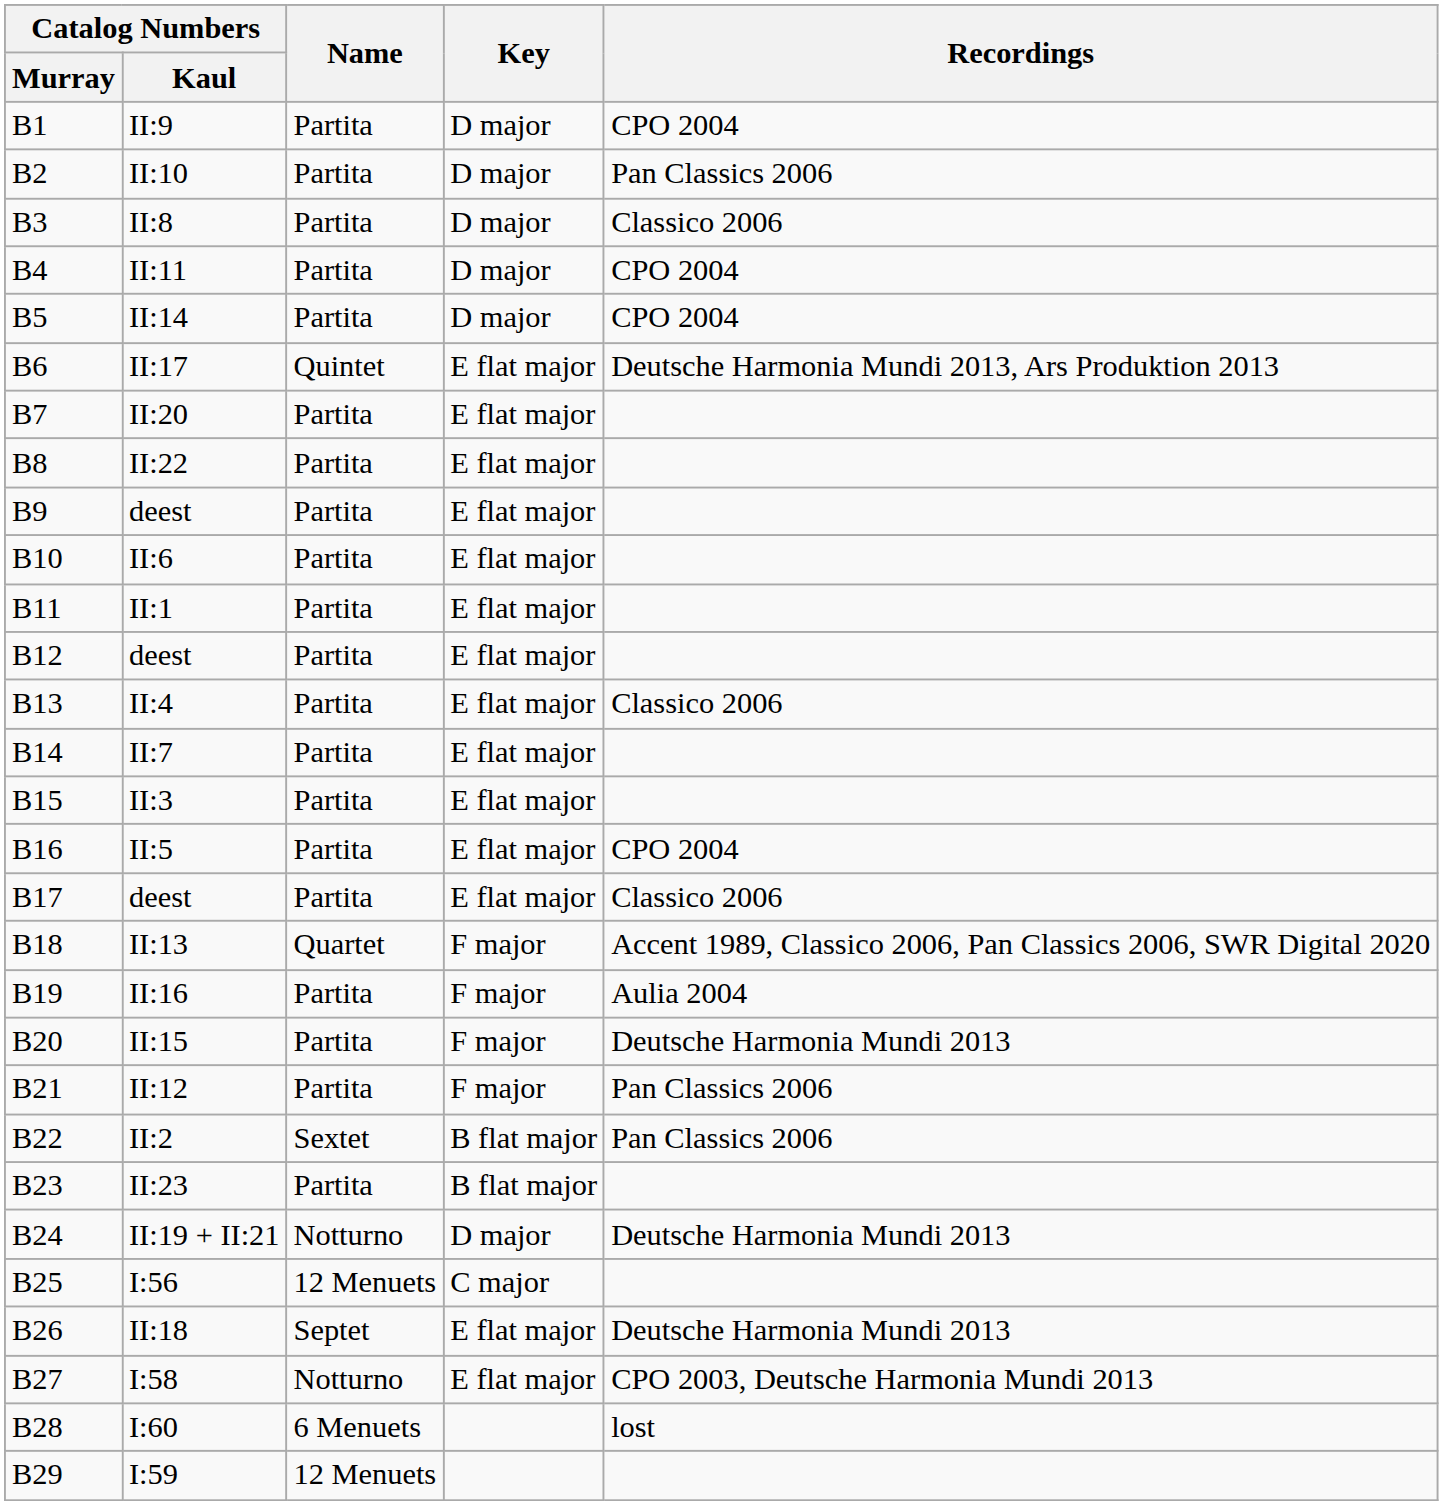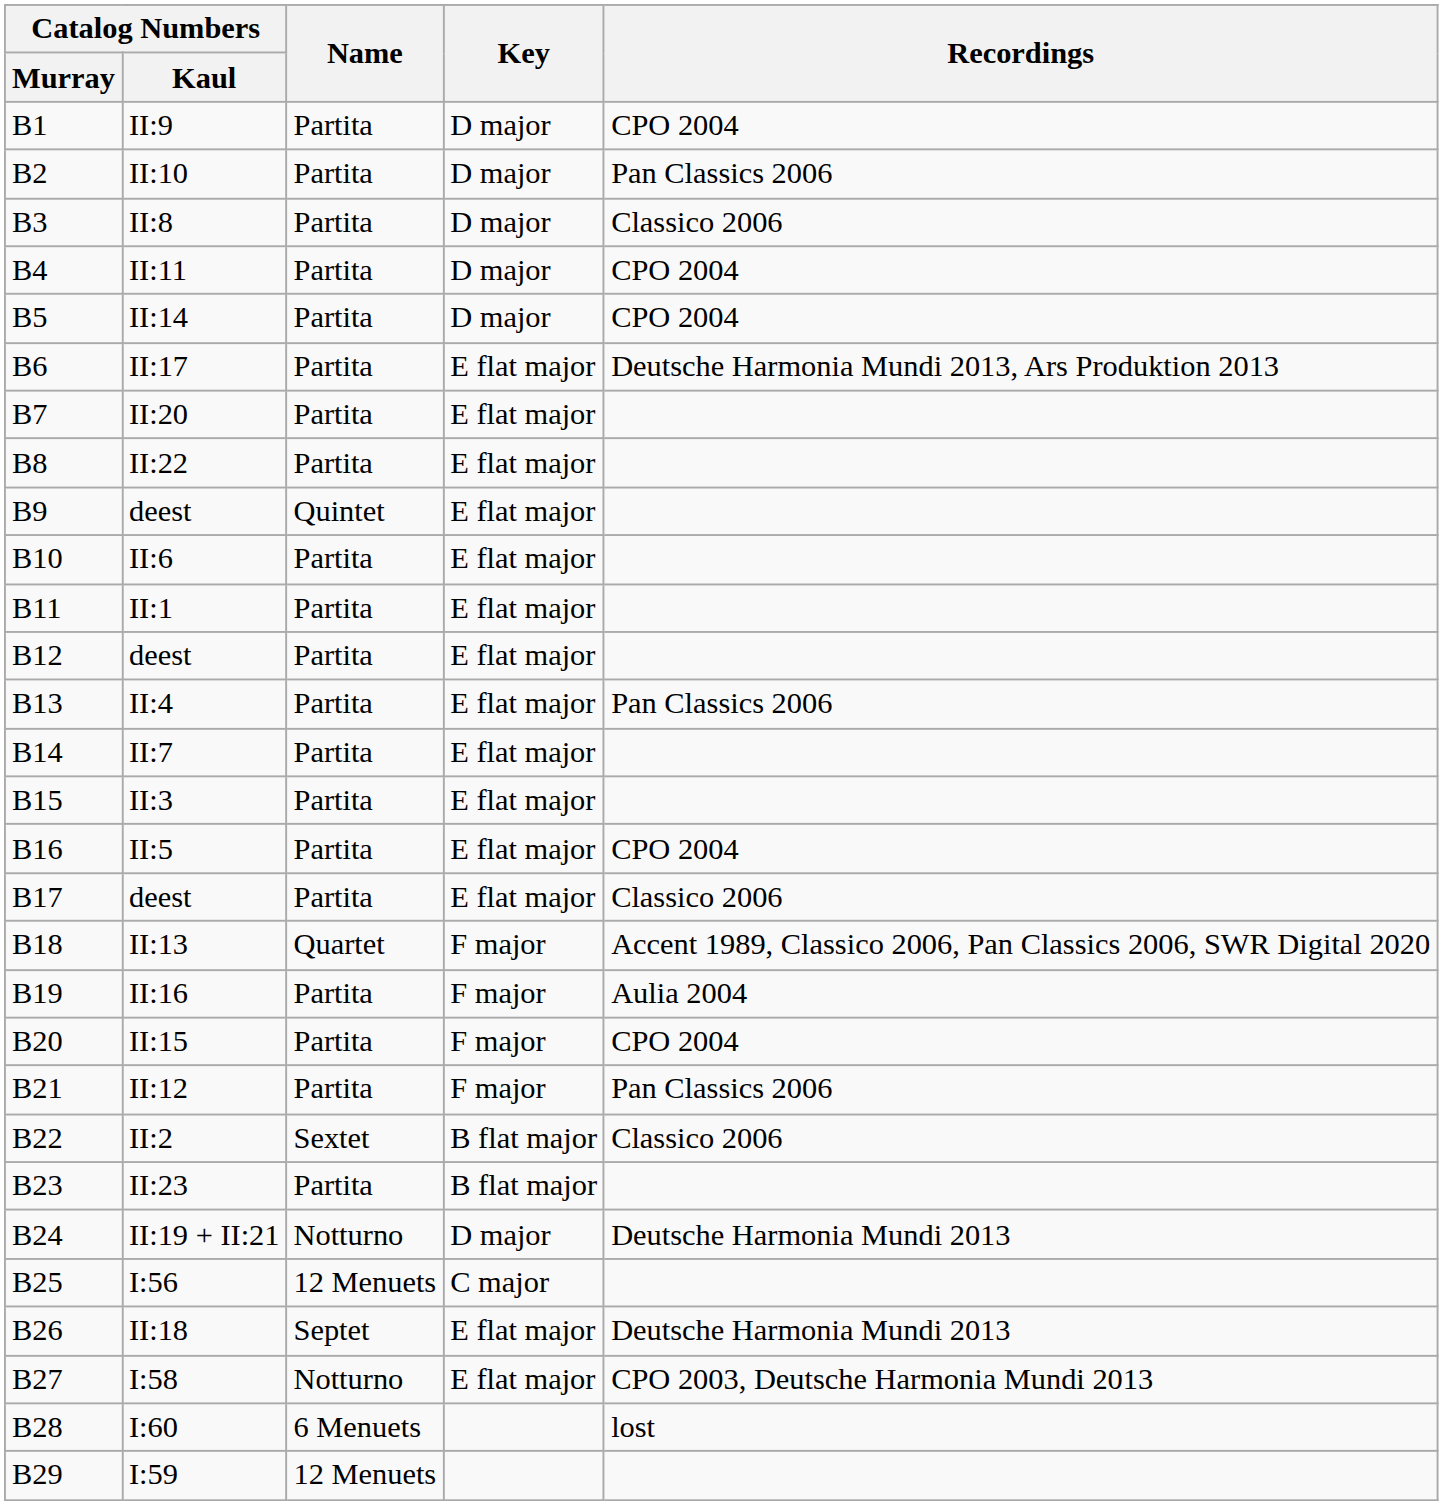II:17 | Name: Quintet -> Partita
B9 / deest | Name: Partita -> Quintet
II:4 | Recordings: Classico 2006 -> Pan Classics 2006
II:15 | Recordings: Deutsche Harmonia Mundi 2013 -> CPO 2004
II:2 | Recordings: Pan Classics 2006 -> Classico 2006
